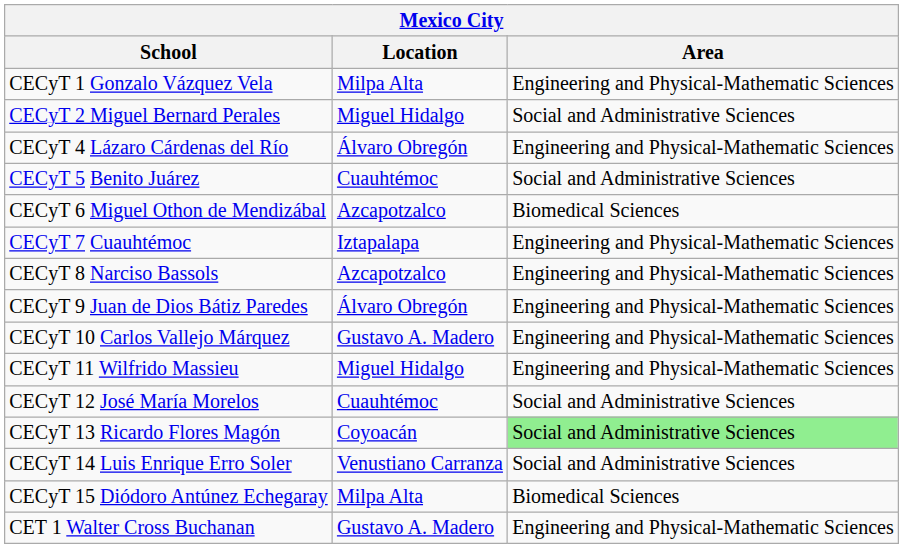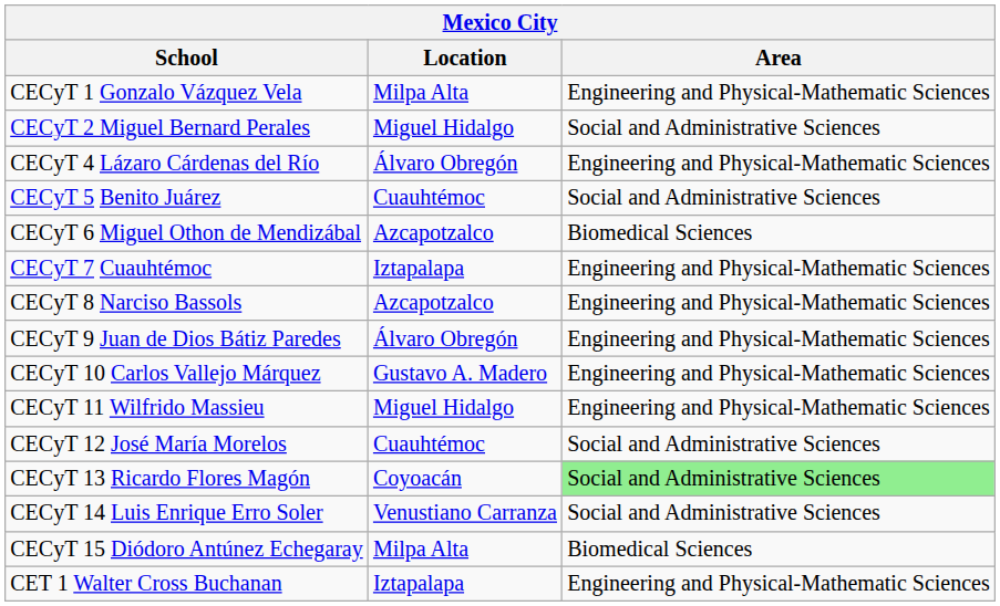CET 1 Walter Cross Buchanan | Location: Gustavo A. Madero -> Iztapalapa
